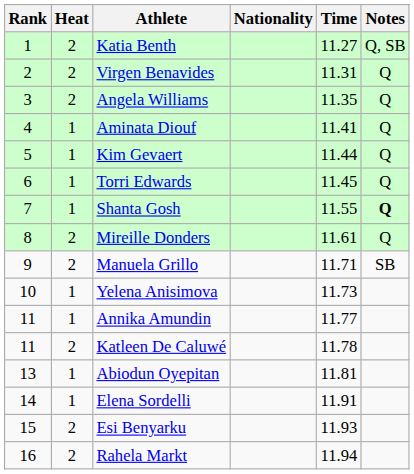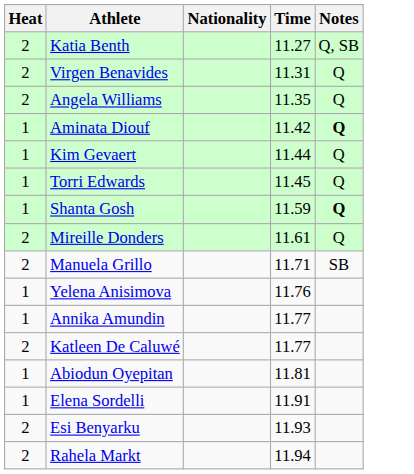- column: Rank | 1 | 2 | 3 | 4 | 5 | 6 | 7 | 8 | 9 | 10 | 11 | 11 | 13 | 14 | 15 | 16
Aminata Diouf | Time: 11.41 -> 11.42
Aminata Diouf | Notes: normal -> bold
Shanta Gosh | Time: 11.55 -> 11.59
Yelena Anisimova | Time: 11.73 -> 11.76
Katleen De Caluwé | Time: 11.78 -> 11.77
